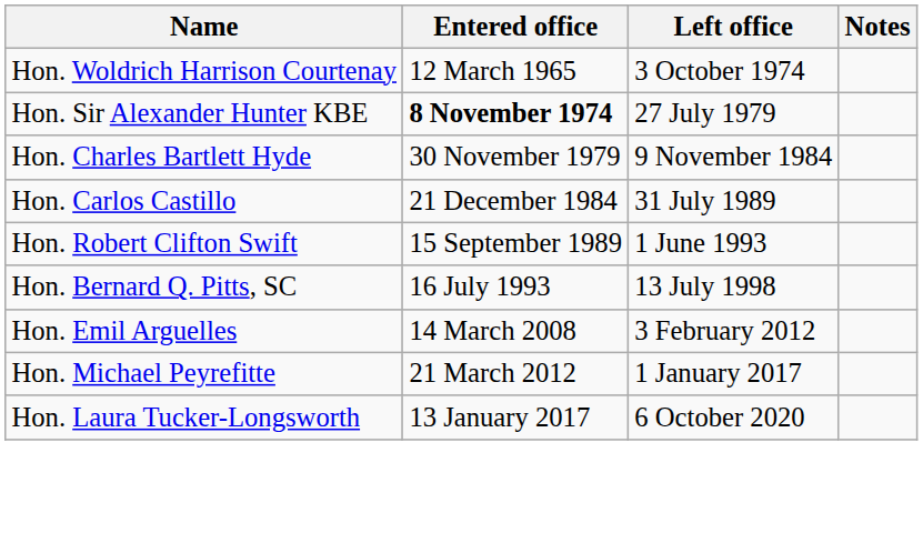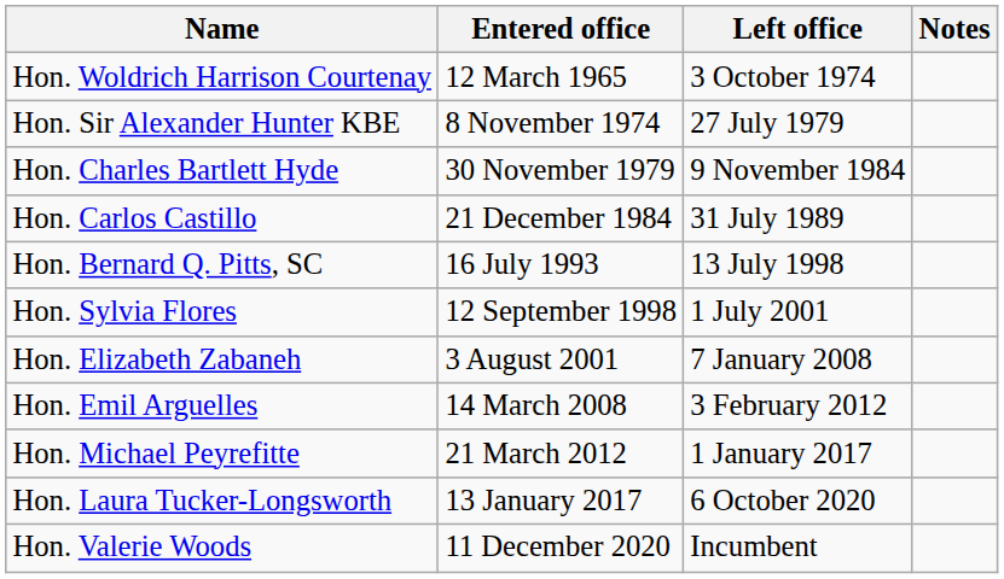Hon. Sir Alexander Hunter KBE | Entered office: bold -> normal
- row: Hon. Robert Clifton Swift | 15 September 1989 | 1 June 1993
+ row: Hon. Sylvia Flores | 12 September 1998 | 1 July 2001
+ row: Hon. Elizabeth Zabaneh | 3 August 2001 | 7 January 2008
+ row: Hon. Valerie Woods | 11 December 2020 | Incumbent
